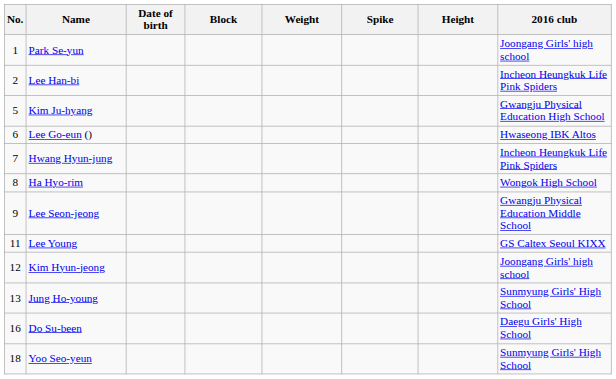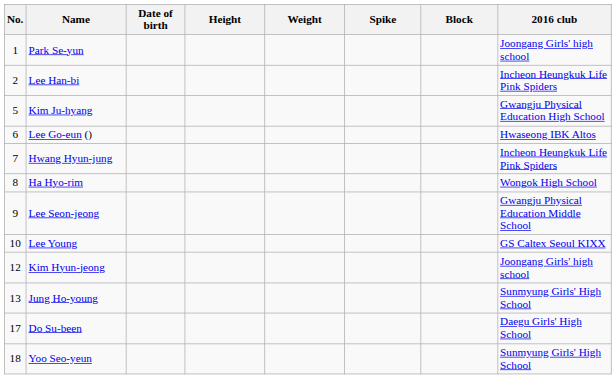columns swapped: Height <-> Block
Lee Young | No.: 11 -> 10
Do Su-been | No.: 16 -> 17
